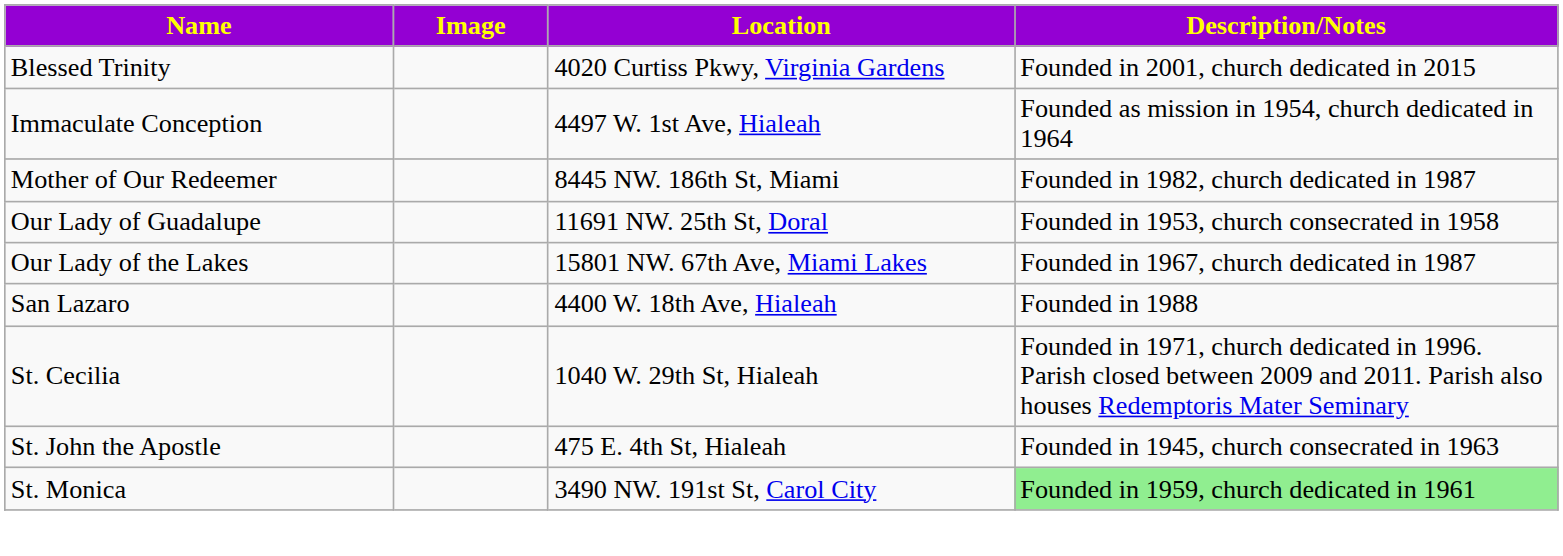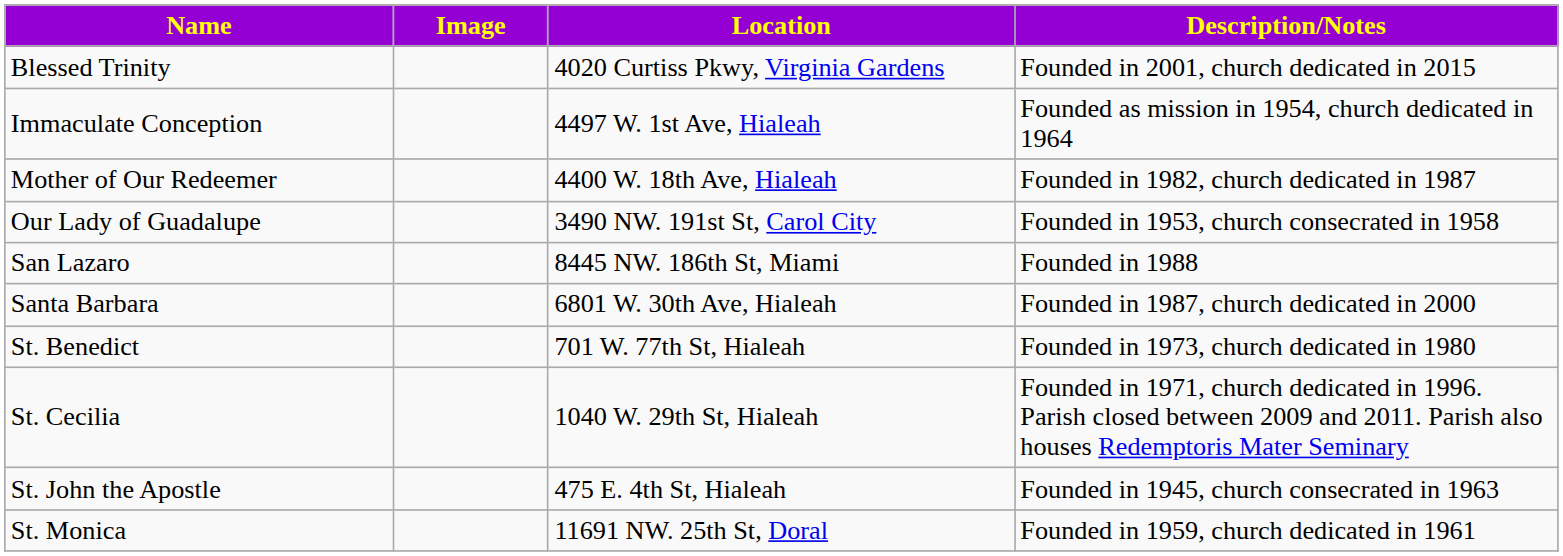Mother of Our Redeemer | Location: 8445 NW. 186th St, Miami -> 4400 W. 18th Ave, Hialeah
Our Lady of Guadalupe | Location: 11691 NW. 25th St, Doral -> 3490 NW. 191st St, Carol City
- row: Our Lady of the Lakes | 15801 NW. 67th Ave, Miami Lakes | Founded in 1967, church dedicated in 1987
San Lazaro | Location: 4400 W. 18th Ave, Hialeah -> 8445 NW. 186th St, Miami
+ row: Santa Barbara | 6801 W. 30th Ave, Hialeah | Founded in 1987, church dedicated in 2000
+ row: St. Benedict | 701 W. 77th St, Hialeah | Founded in 1973, church dedicated in 1980
St. Monica | Location: 3490 NW. 191st St, Carol City -> 11691 NW. 25th St, Doral
St. Monica | Description/Notes: lightgreen background -> no background
